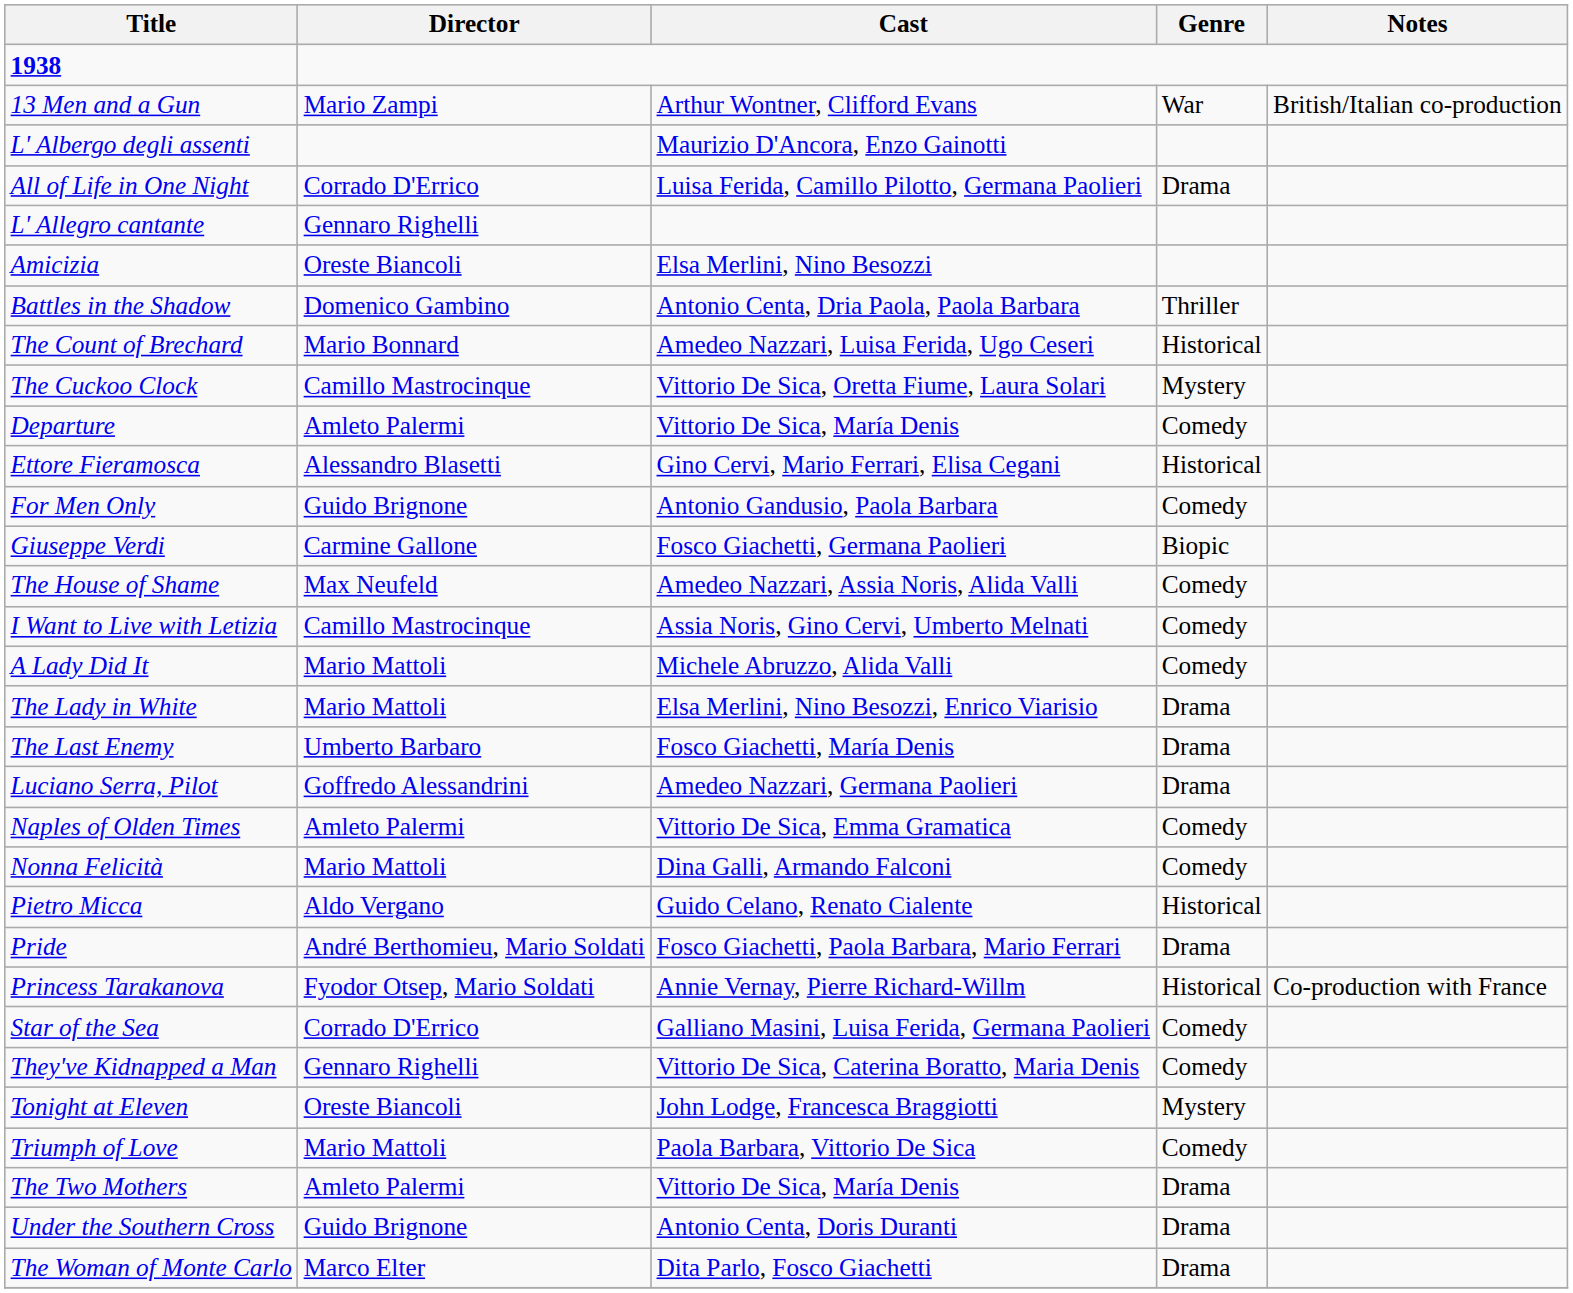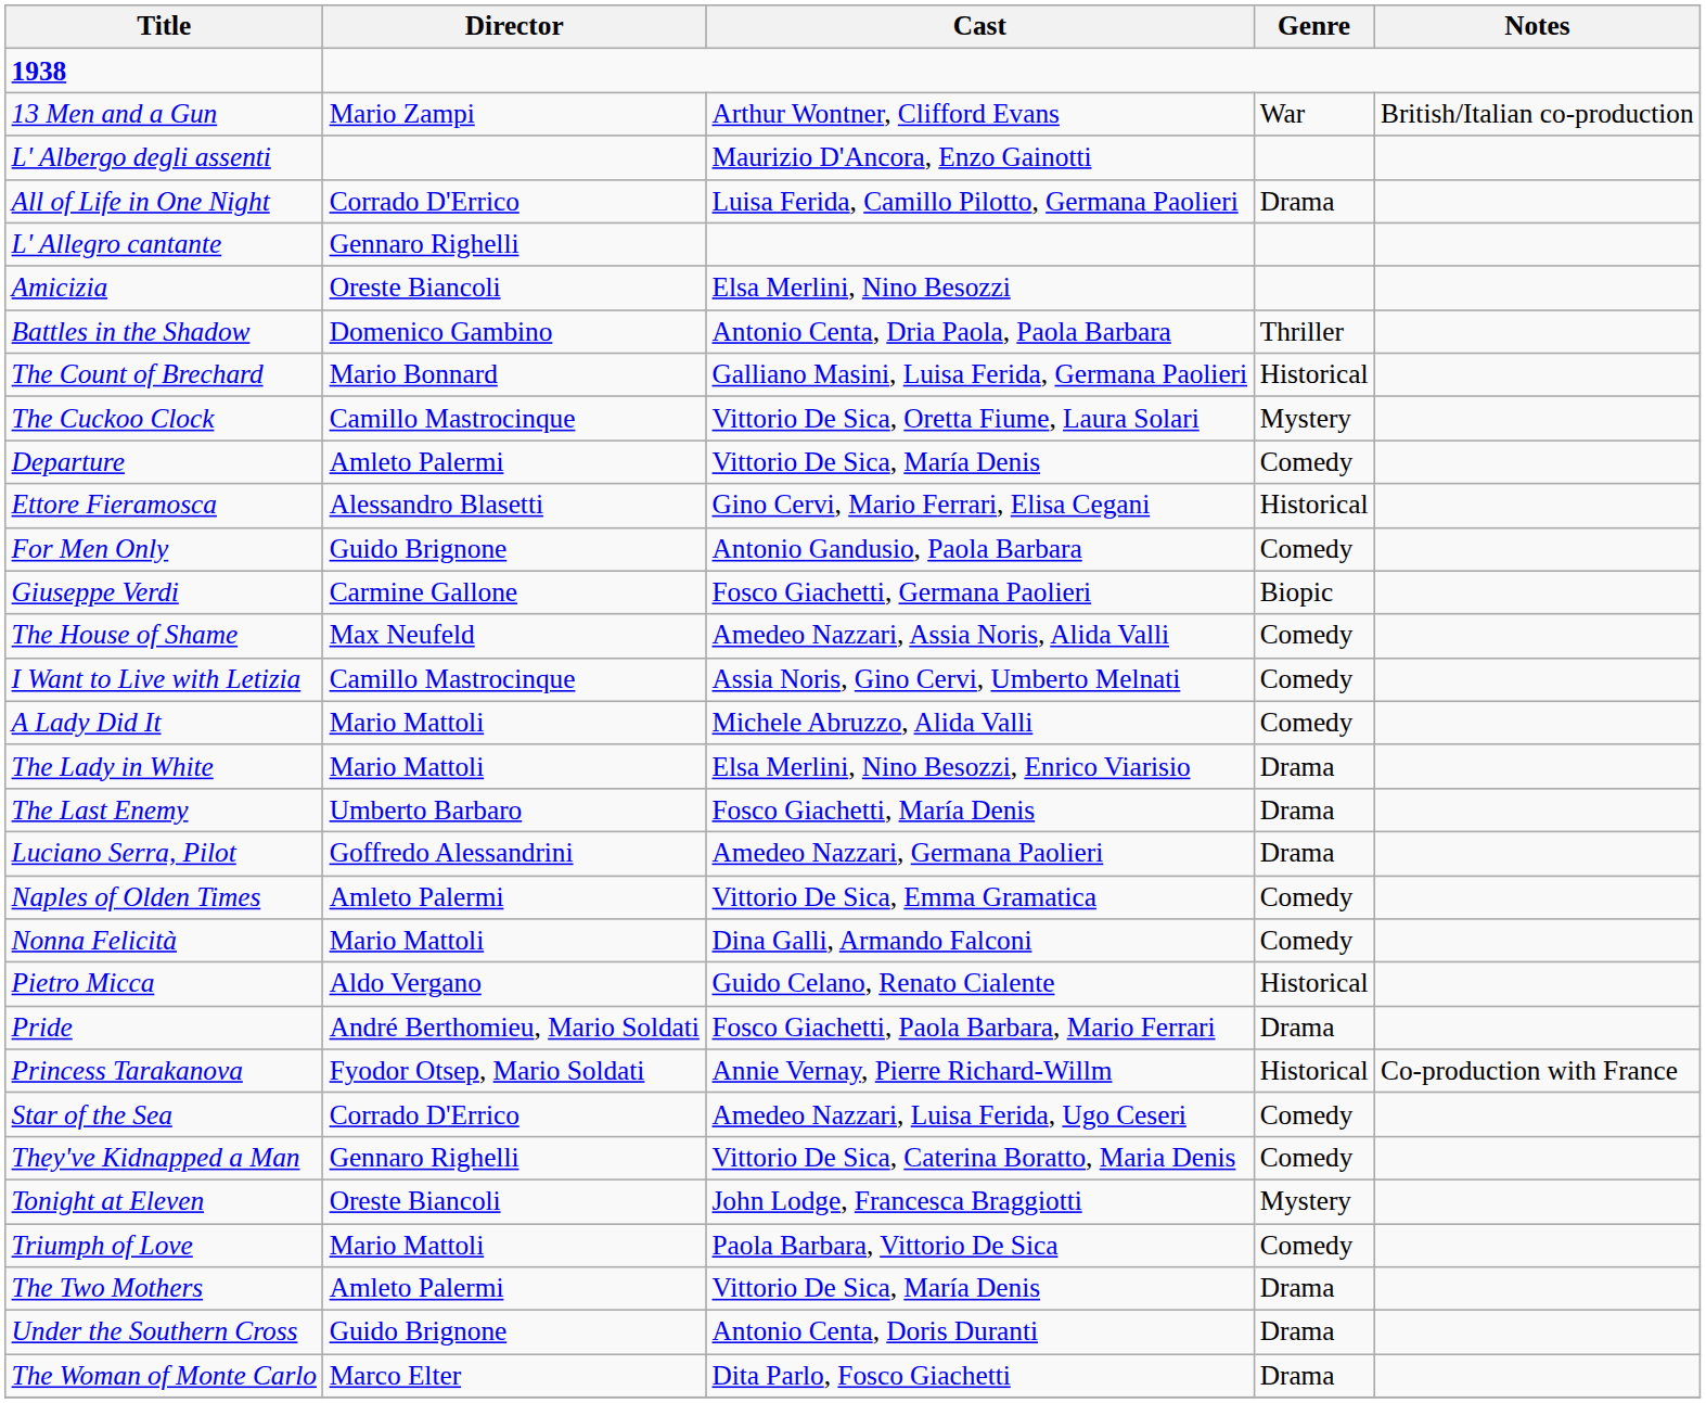The Count of Brechard | Cast: Amedeo Nazzari, Luisa Ferida, Ugo Ceseri -> Galliano Masini, Luisa Ferida, Germana Paolieri
Star of the Sea | Cast: Galliano Masini, Luisa Ferida, Germana Paolieri -> Amedeo Nazzari, Luisa Ferida, Ugo Ceseri
